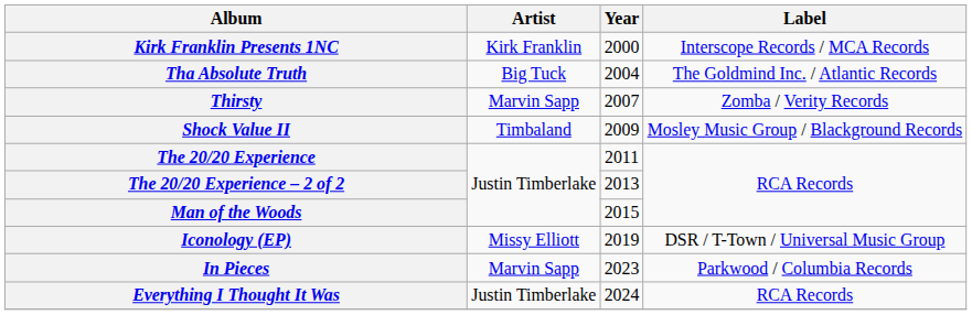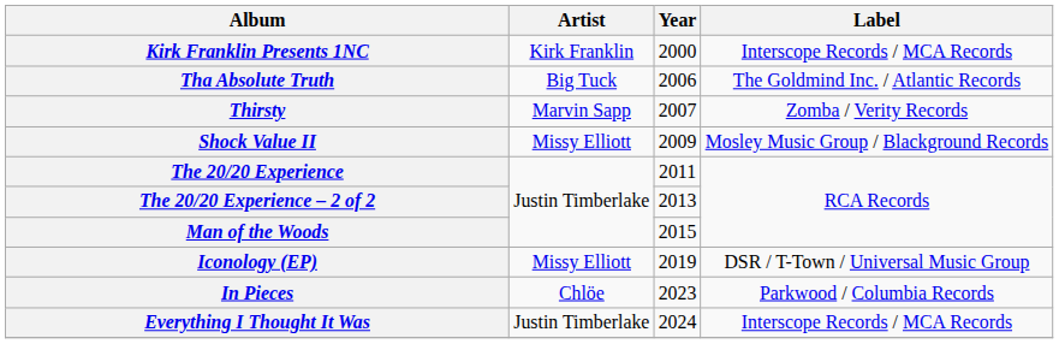Tha Absolute Truth | Year: 2004 -> 2006
Shock Value II | Artist: Timbaland -> Missy Elliott
In Pieces | Artist: Marvin Sapp -> Chlöe
Everything I Thought It Was | Label: RCA Records -> Interscope Records / MCA Records
